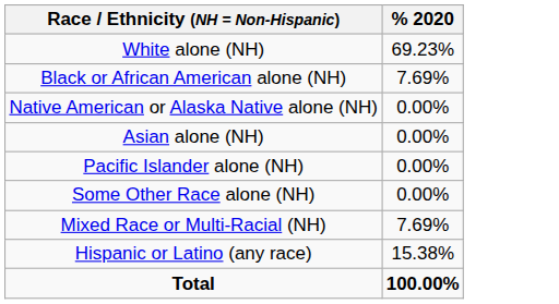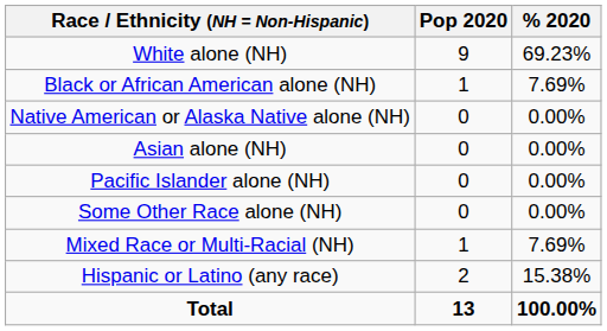+ column: Pop 2020 | 9 | 1 | 0 | 0 | 0 | 0 | 1 | 2 | 13
